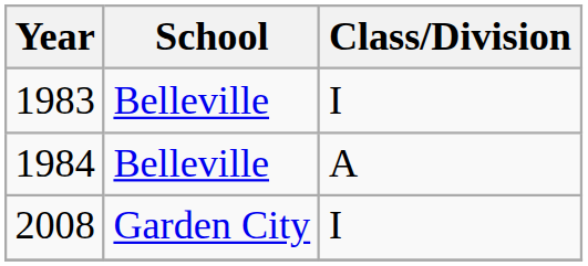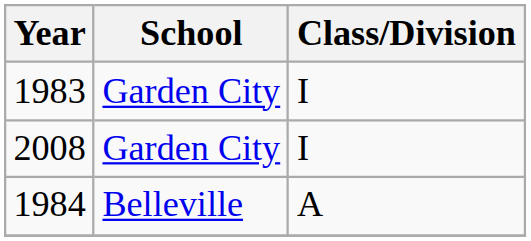1983 | School: Belleville -> Garden City
rows swapped: 1984 <-> 2008
